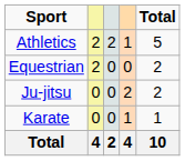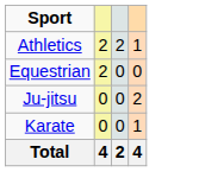- column: Total | 5 | 2 | 2 | 1 | 10
